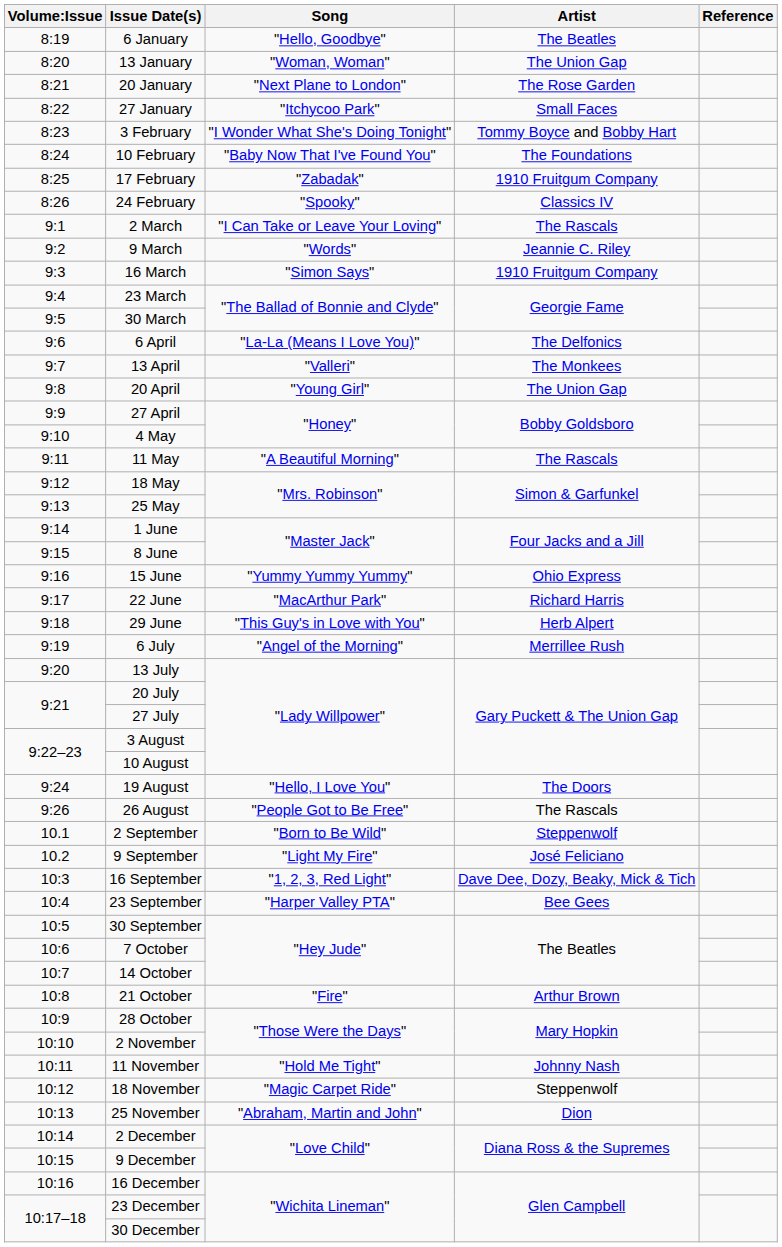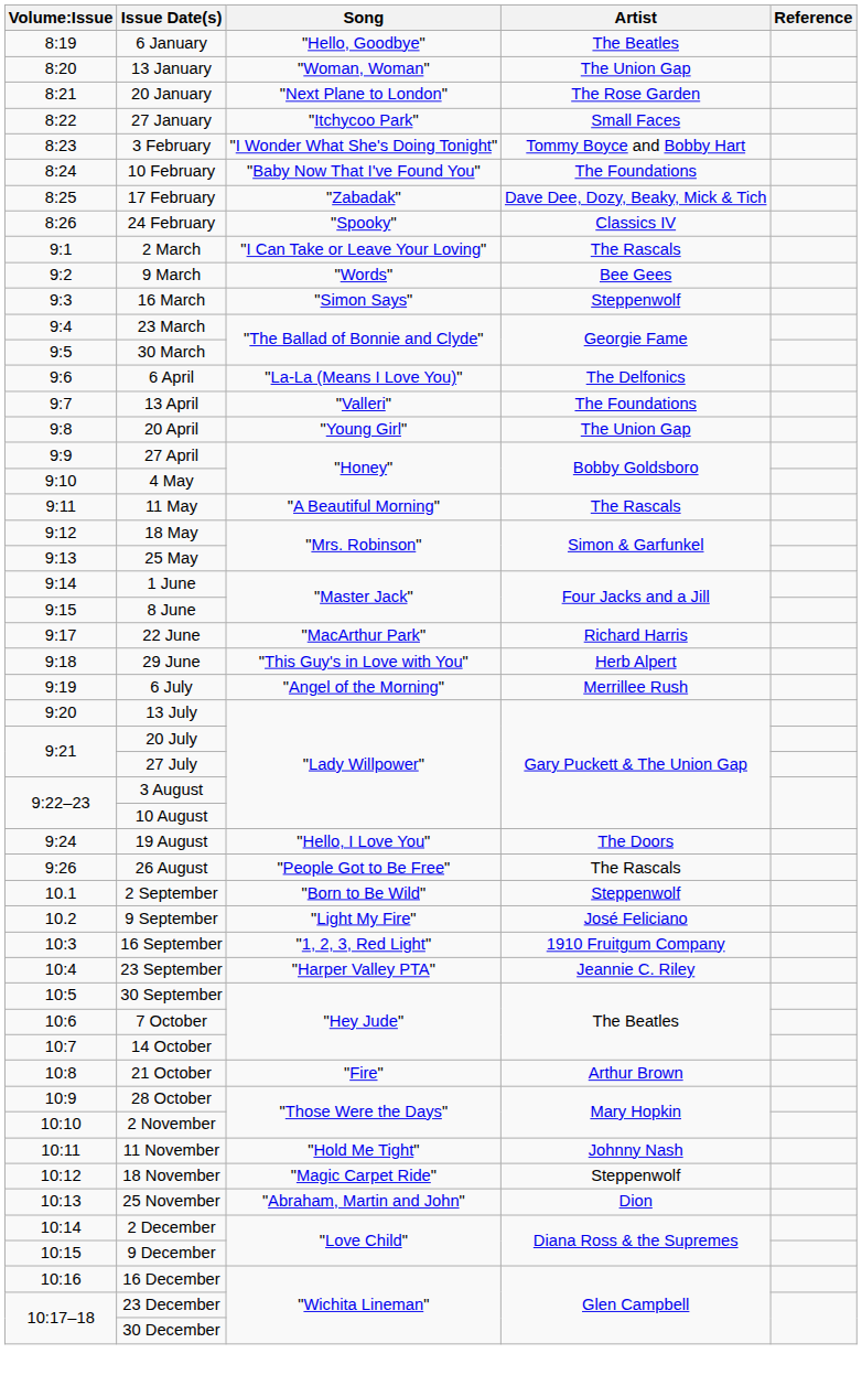17 February | Artist: 1910 Fruitgum Company -> Dave Dee, Dozy, Beaky, Mick & Tich
9 March | Artist: Jeannie C. Riley -> Bee Gees
16 March | Artist: 1910 Fruitgum Company -> Steppenwolf
13 April | Artist: The Monkees -> The Foundations
- row: 9:16 | 15 June | "Yummy Yummy Yummy" | Ohio Express
16 September | Artist: Dave Dee, Dozy, Beaky, Mick & Tich -> 1910 Fruitgum Company
23 September | Artist: Bee Gees -> Jeannie C. Riley
